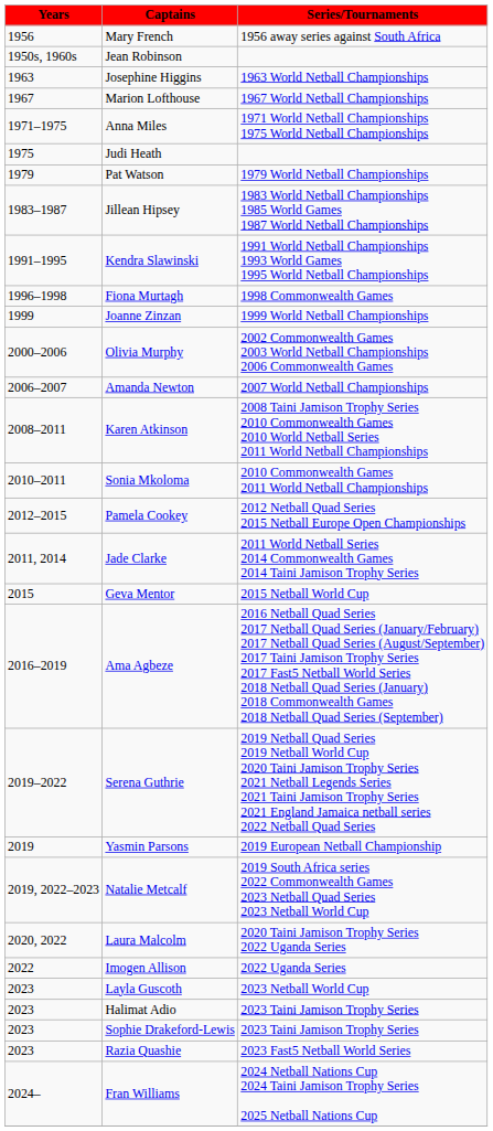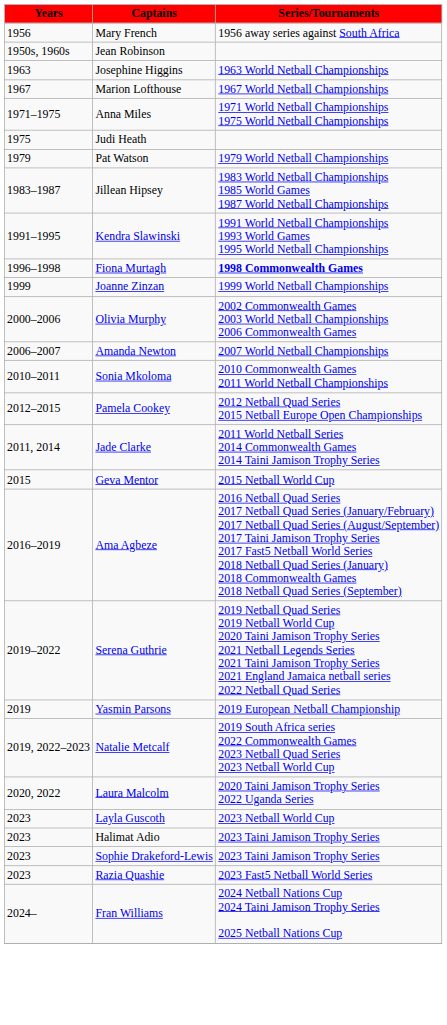Fiona Murtagh | Series/Tournaments: normal -> bold
- row: 2008–2011 | Karen Atkinson | 2008 Taini Jamison Trophy Series 2010 Commonwealth Games 2010 World Netball Series 2011 World Netball Championships
- row: 2022 | Imogen Allison | 2022 Uganda Series
